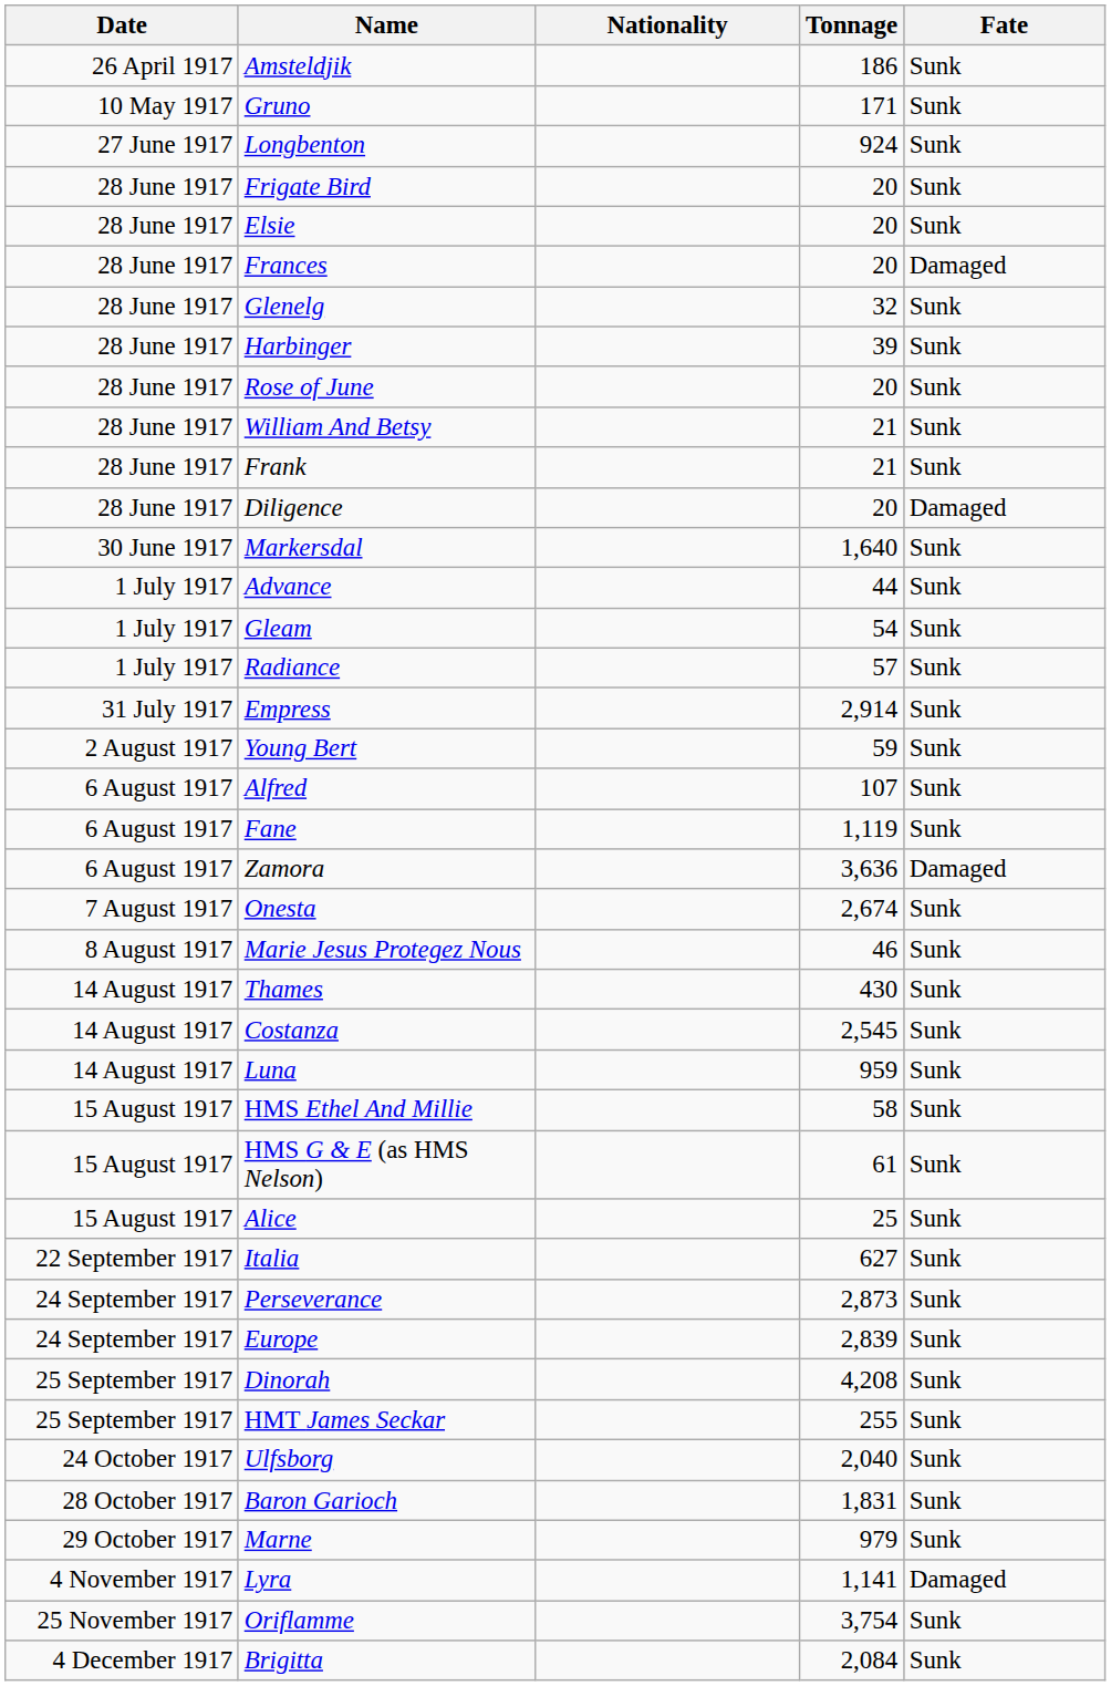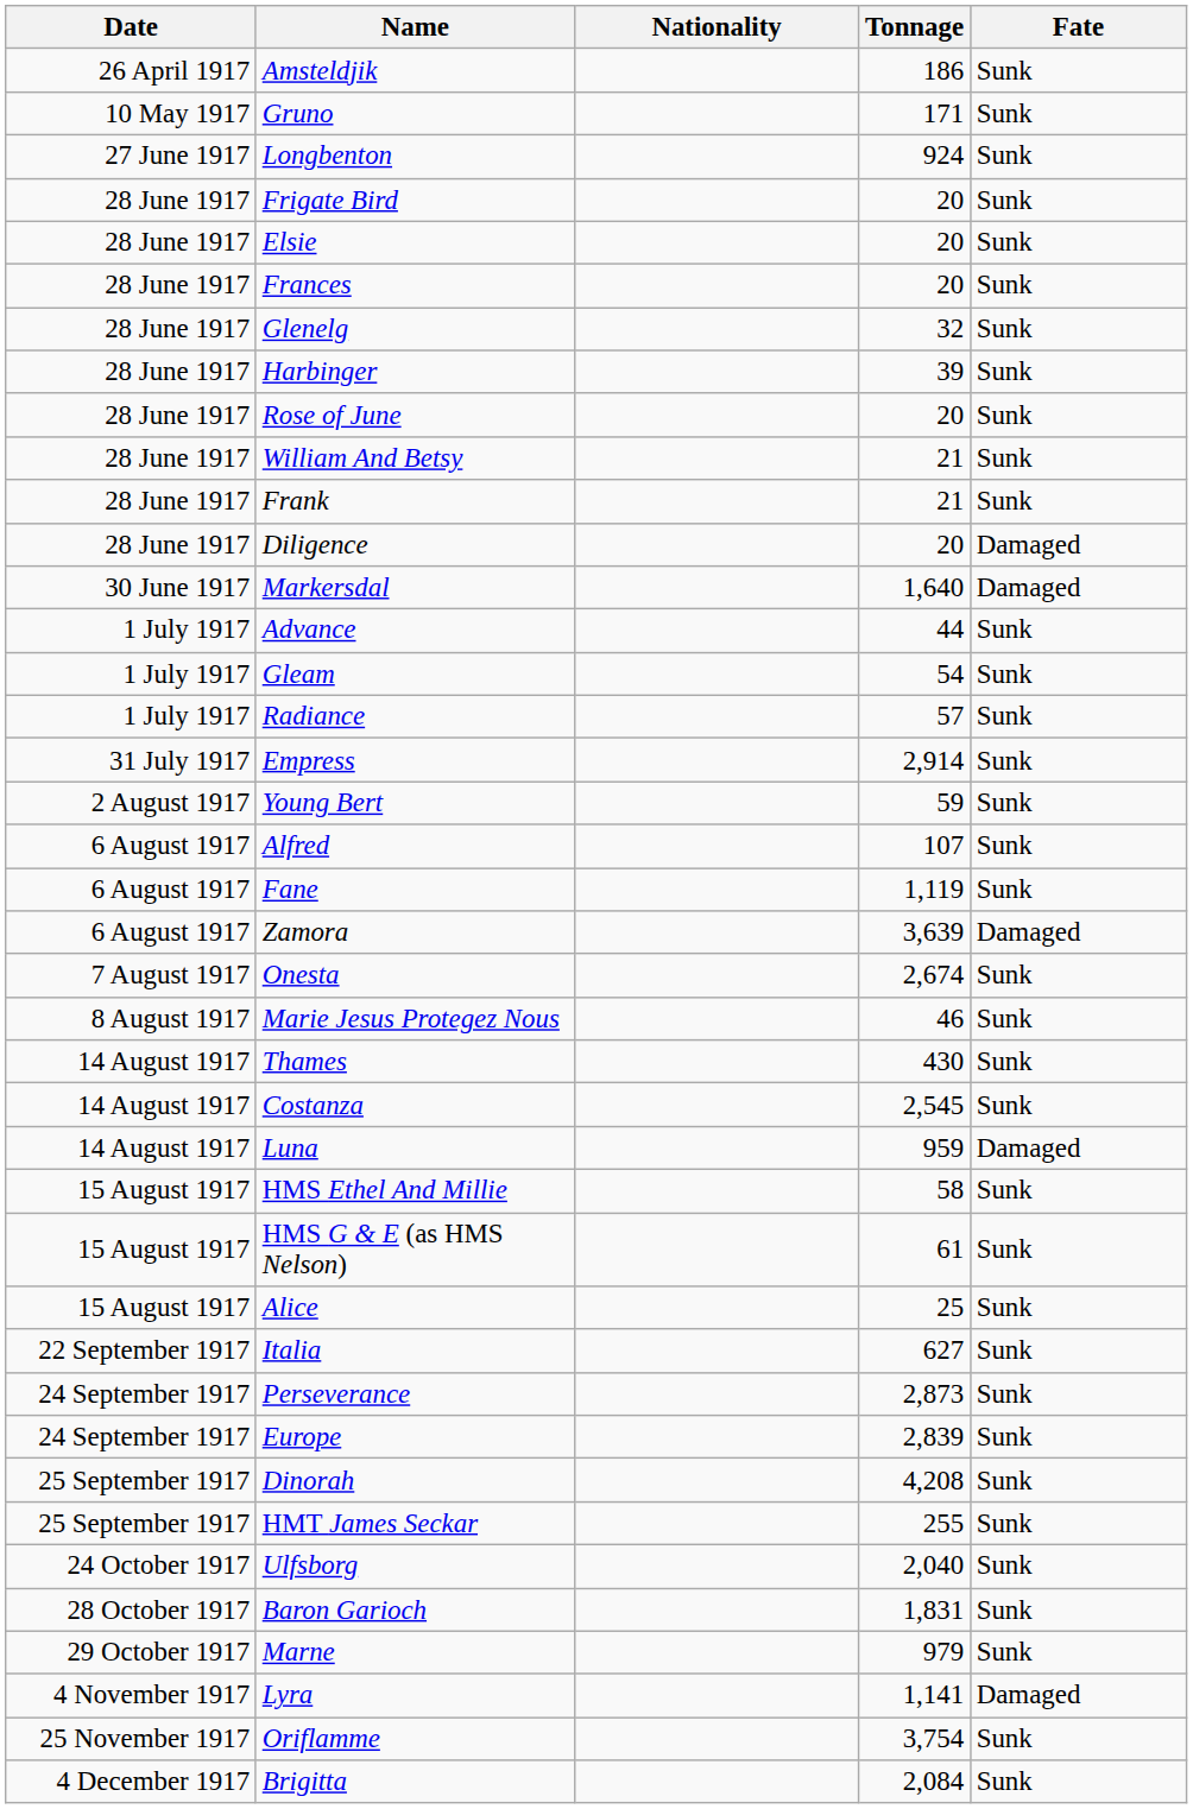Frances | Fate: Damaged -> Sunk
Markersdal | Fate: Sunk -> Damaged
Zamora | Tonnage: 3,636 -> 3,639
Luna | Fate: Sunk -> Damaged
